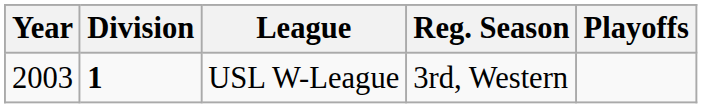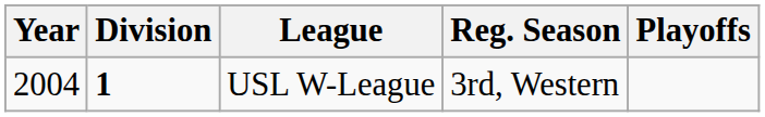USL W-League | Year: 2003 -> 2004
